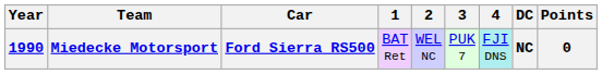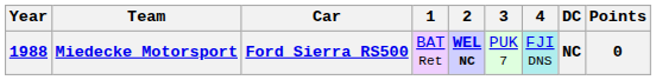Miedecke Motorsport | Year: 1990 -> 1988
Miedecke Motorsport | 2: normal -> bold
